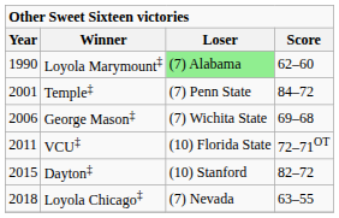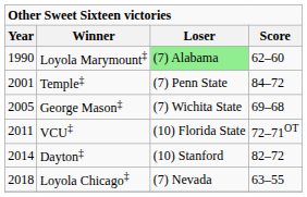George Mason‡ | Year: 2006 -> 2005
Dayton‡ | Year: 2015 -> 2014
